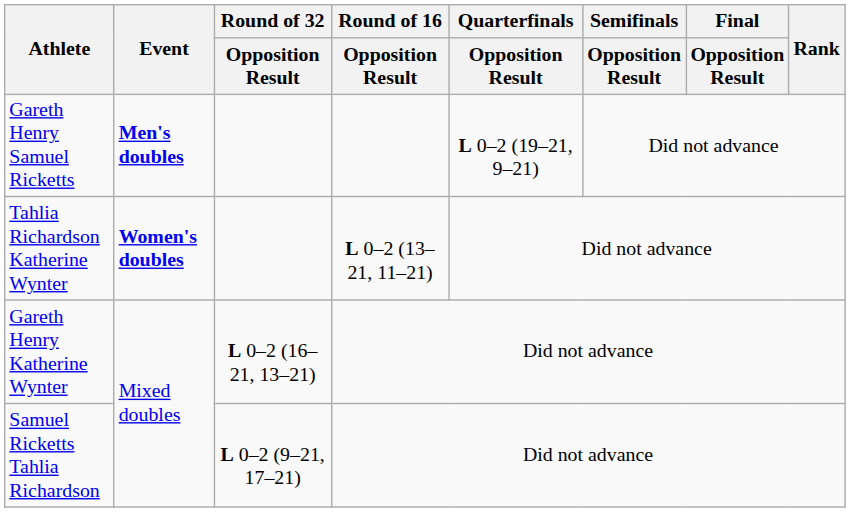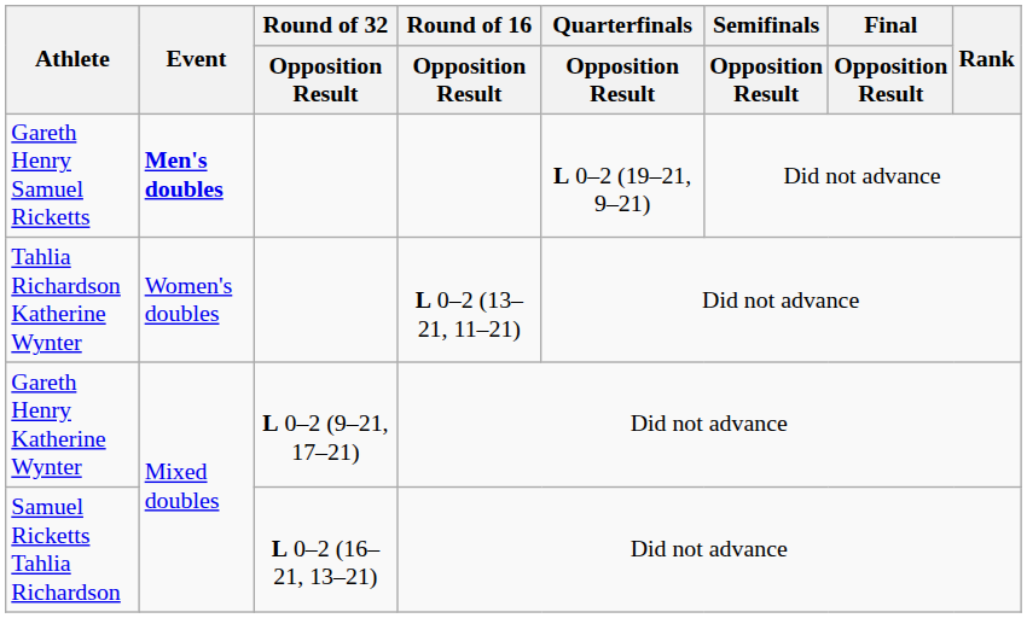Tahlia Richardson Katherine Wynter | Event: bold -> normal
Gareth Henry Katherine Wynter | Round of 32 / Opposition Result: L 0–2 (16–21, 13–21) -> L 0–2 (9–21, 17–21)
Samuel Ricketts Tahlia Richardson | Round of 32 / Opposition Result: L 0–2 (9–21, 17–21) -> L 0–2 (16–21, 13–21)
